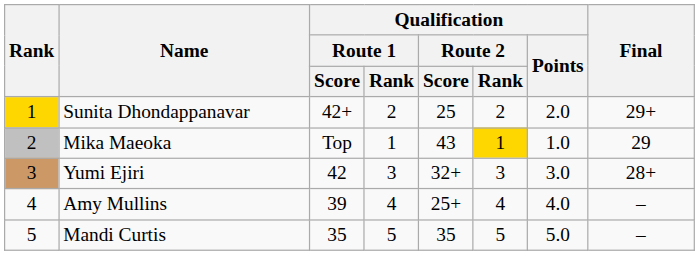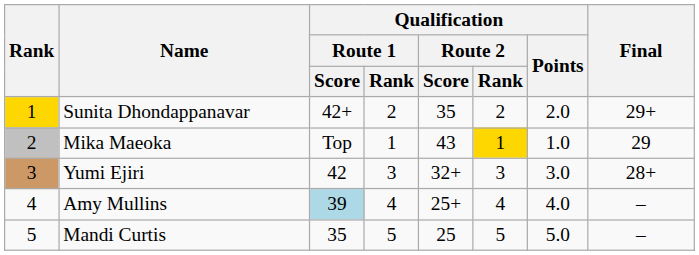Sunita Dhondappanavar | Qualification / Route 2 / Score: 25 -> 35
Amy Mullins | Qualification / Route 1 / Score: no background -> lightblue background
Mandi Curtis | Qualification / Route 2 / Score: 35 -> 25
